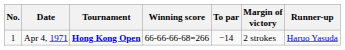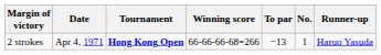columns swapped: No. <-> Margin of victory
Apr 4, 1971 | To par: −14 -> −13
